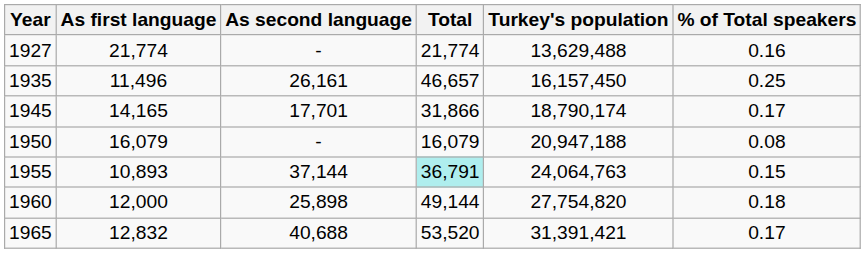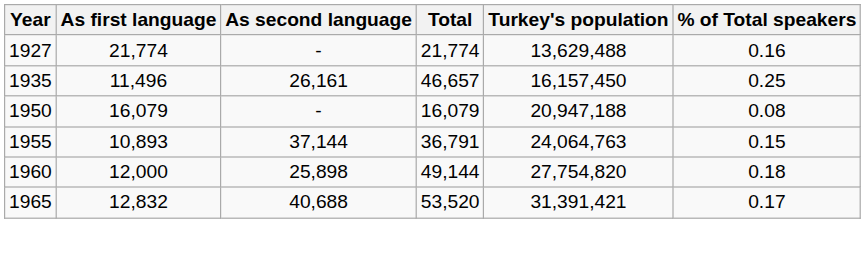- row: 1945 | 14,165 | 17,701 | 31,866 | 18,790,174 | 0.17
1955 | Total: paleturquoise background -> no background
